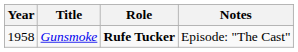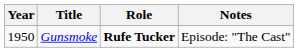Gunsmoke | Year: 1958 -> 1950
